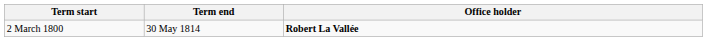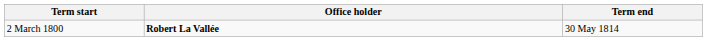columns swapped: Term end <-> Office holder
